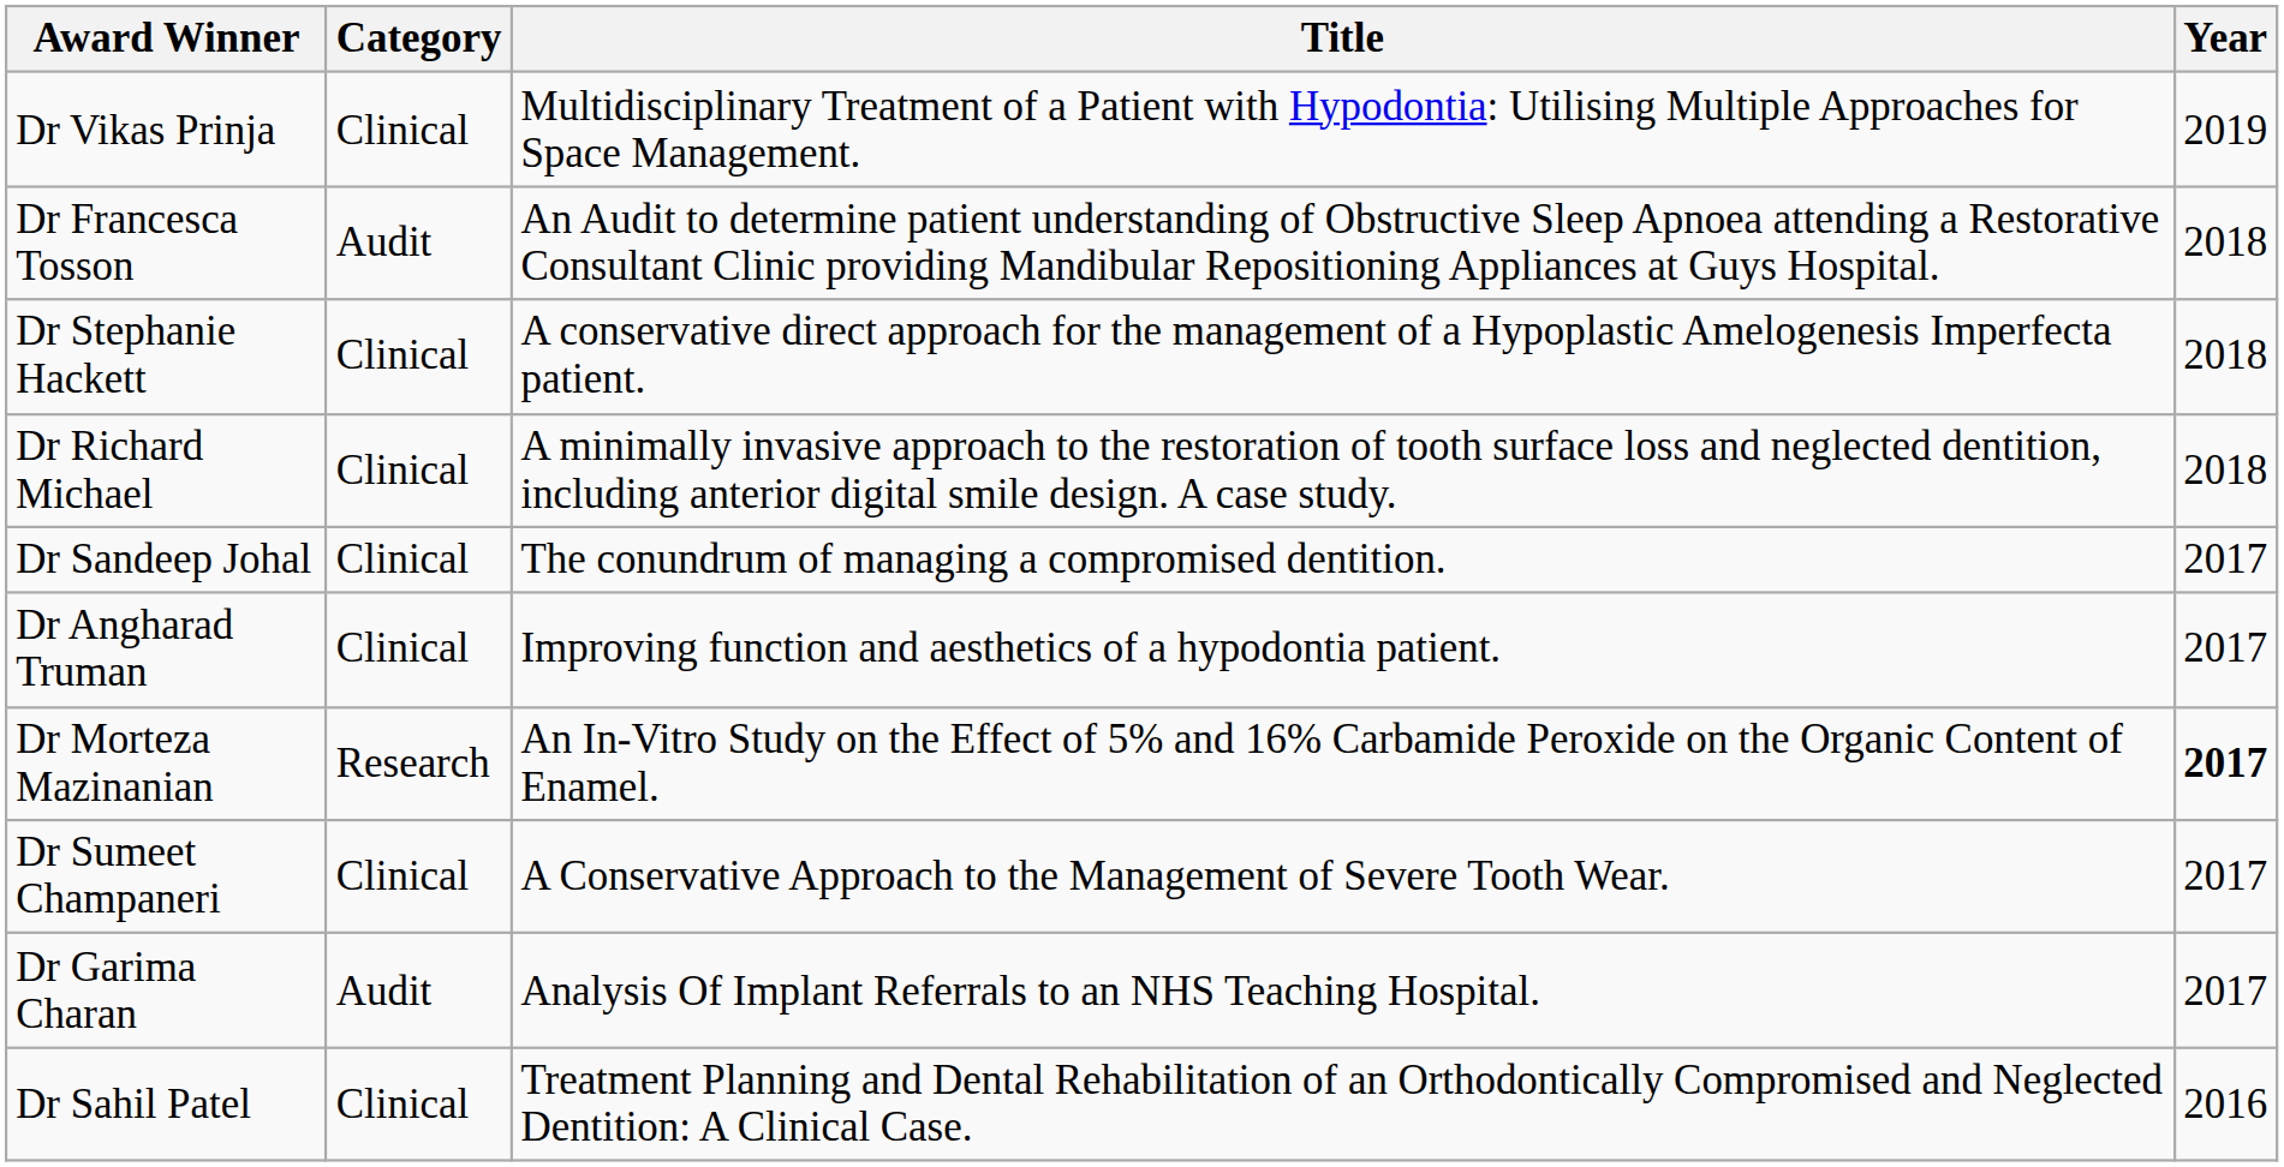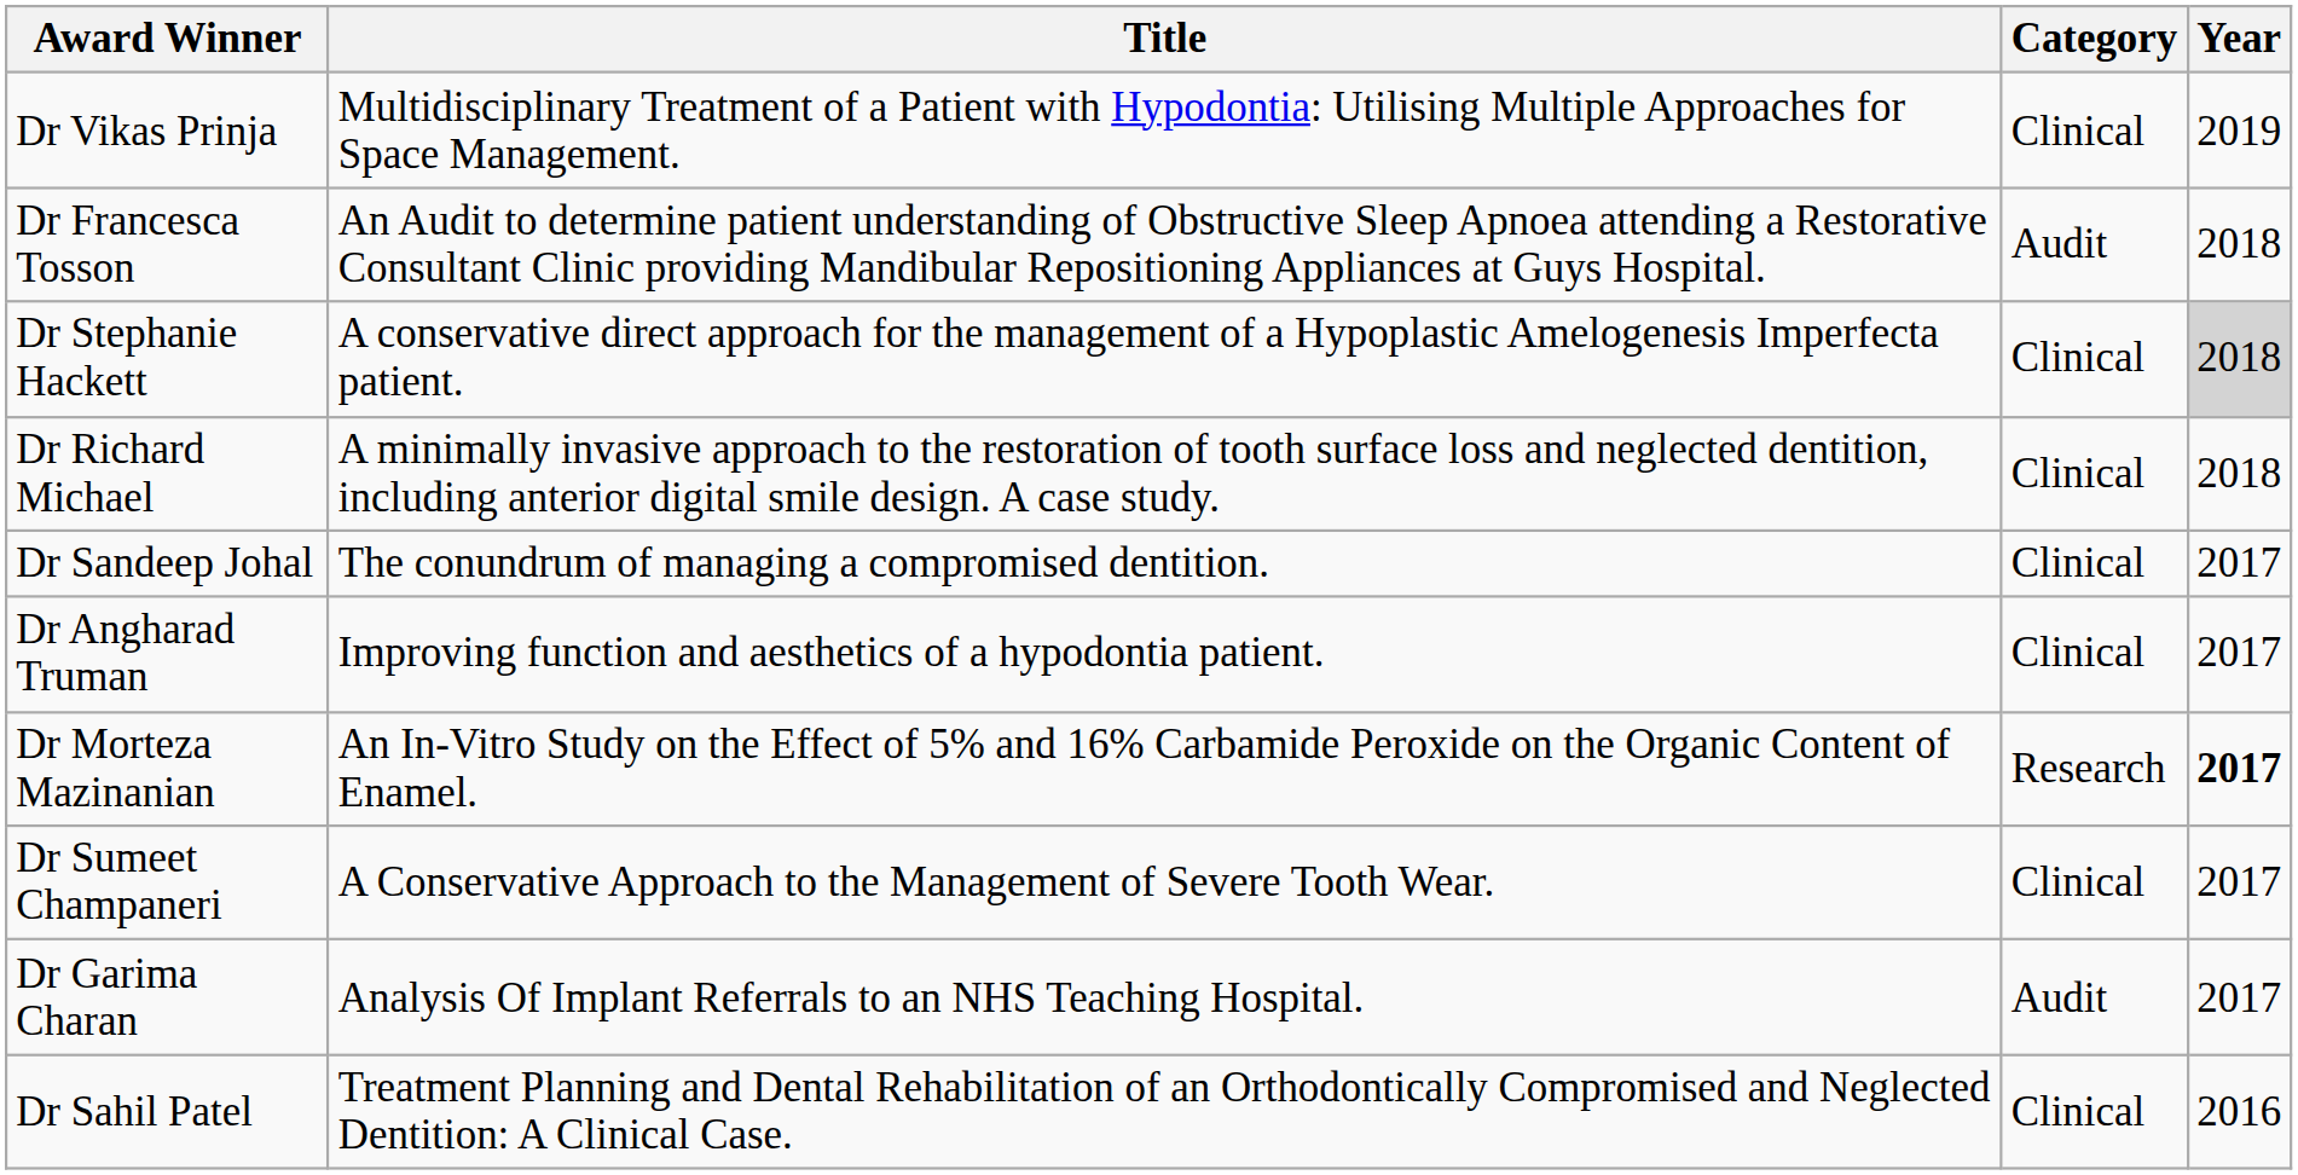columns swapped: Category <-> Title
Dr Stephanie Hackett | Year: no background -> lightgrey background
